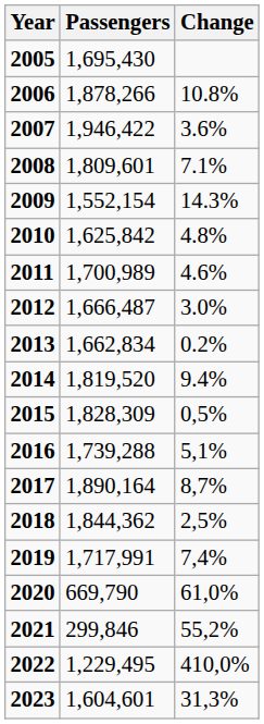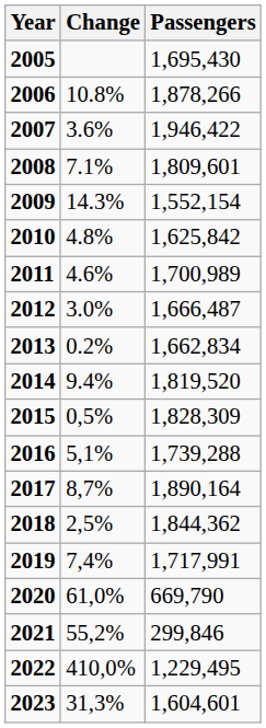columns swapped: Passengers <-> Change
